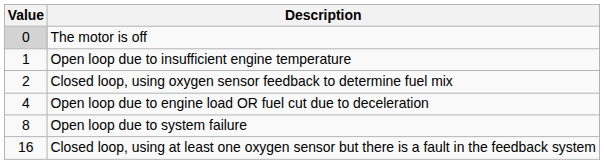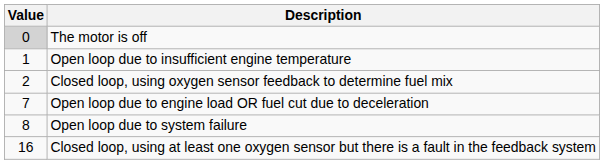Open loop due to engine load OR fuel cut due to deceleration | Value: 4 -> 7
